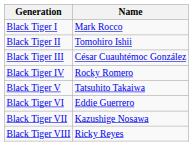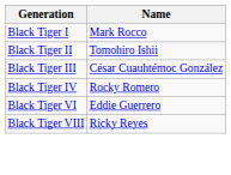- row: Black Tiger V | Tatsuhito Takaiwa
- row: Black Tiger VII | Kazushige Nosawa
